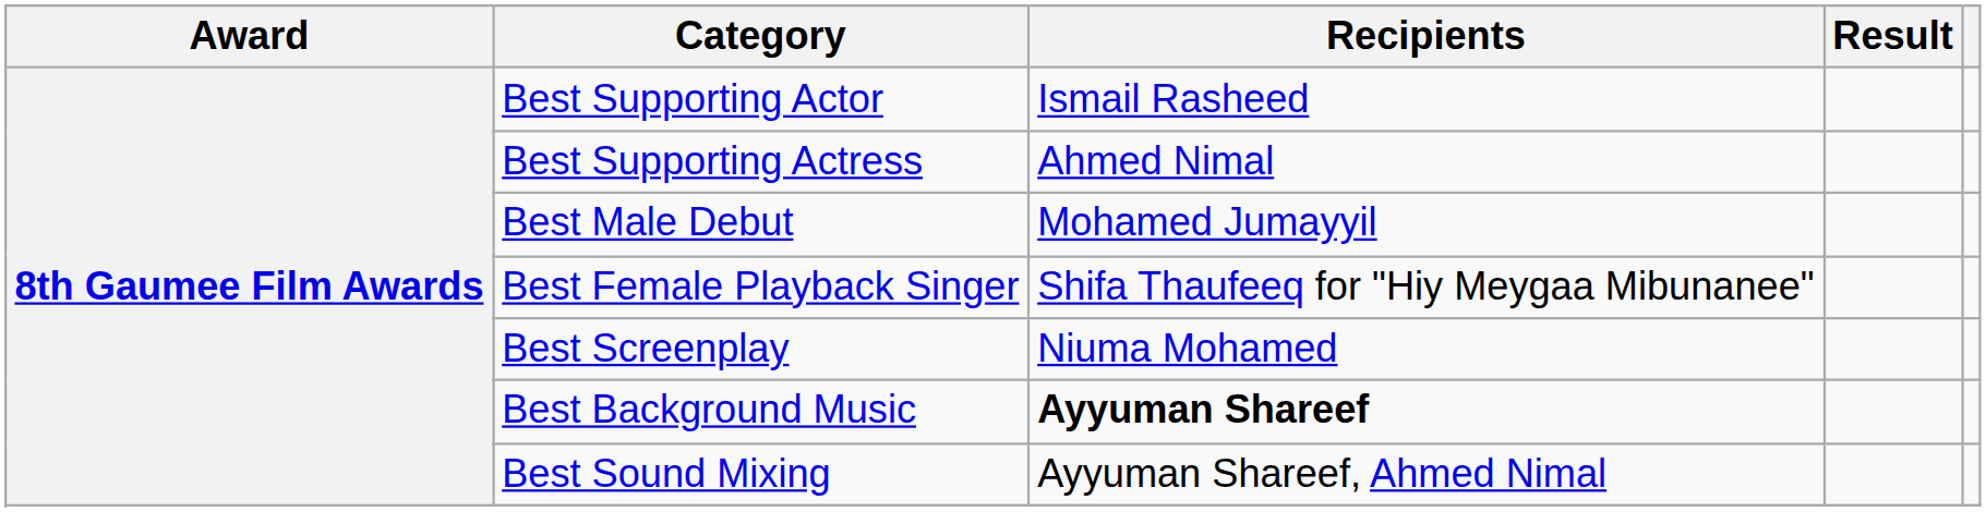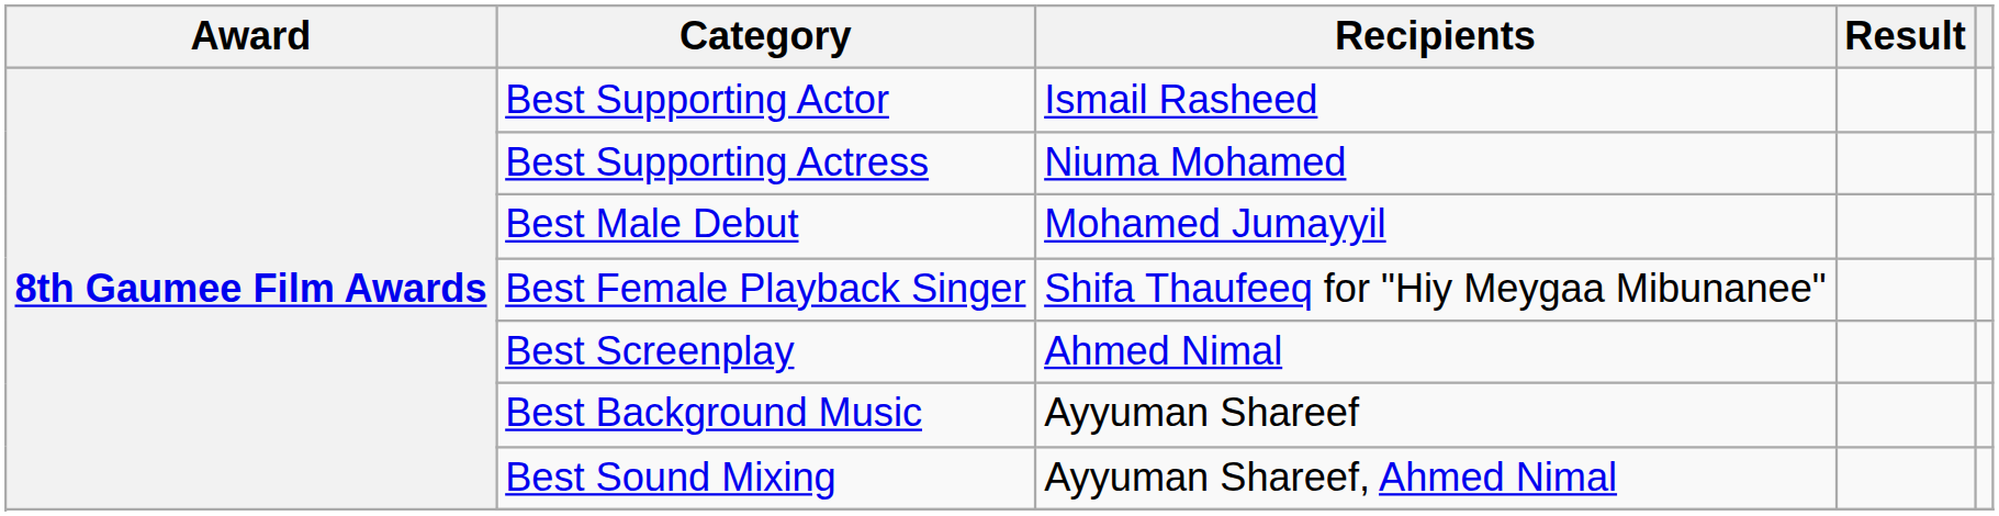Best Supporting Actress | Recipients: Ahmed Nimal -> Niuma Mohamed
Best Screenplay | Recipients: Niuma Mohamed -> Ahmed Nimal
Best Background Music | Recipients: bold -> normal
